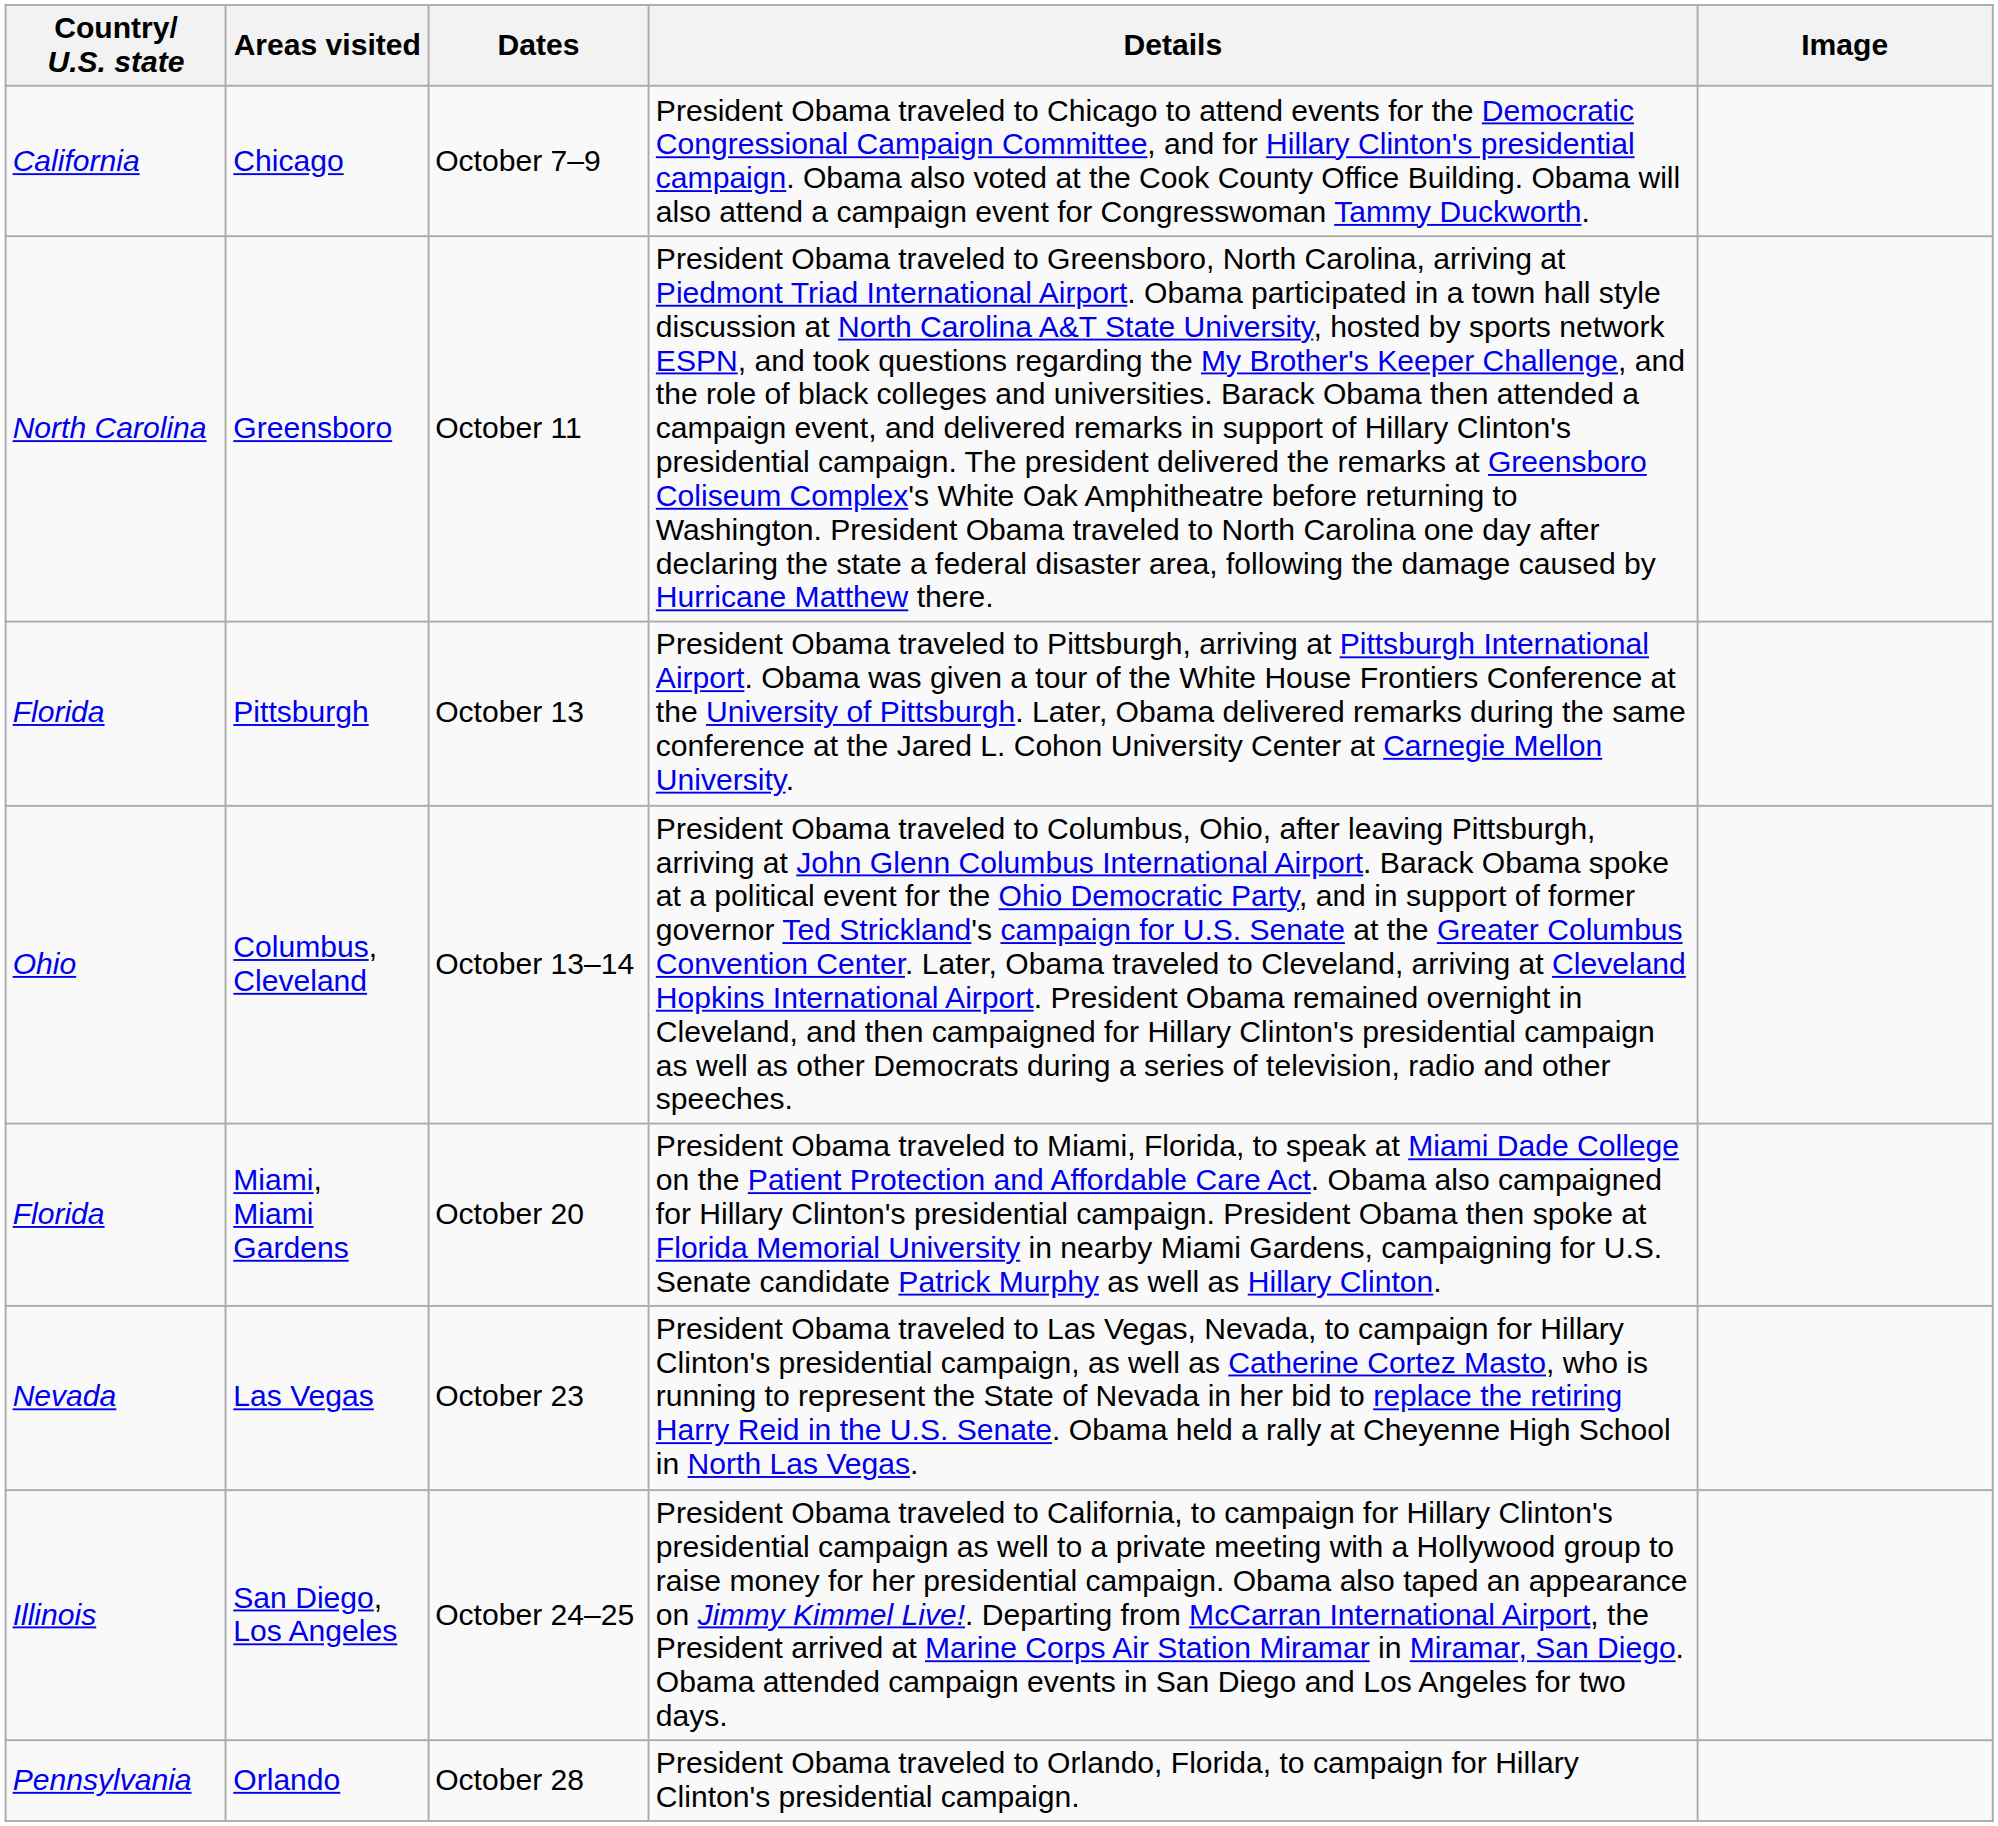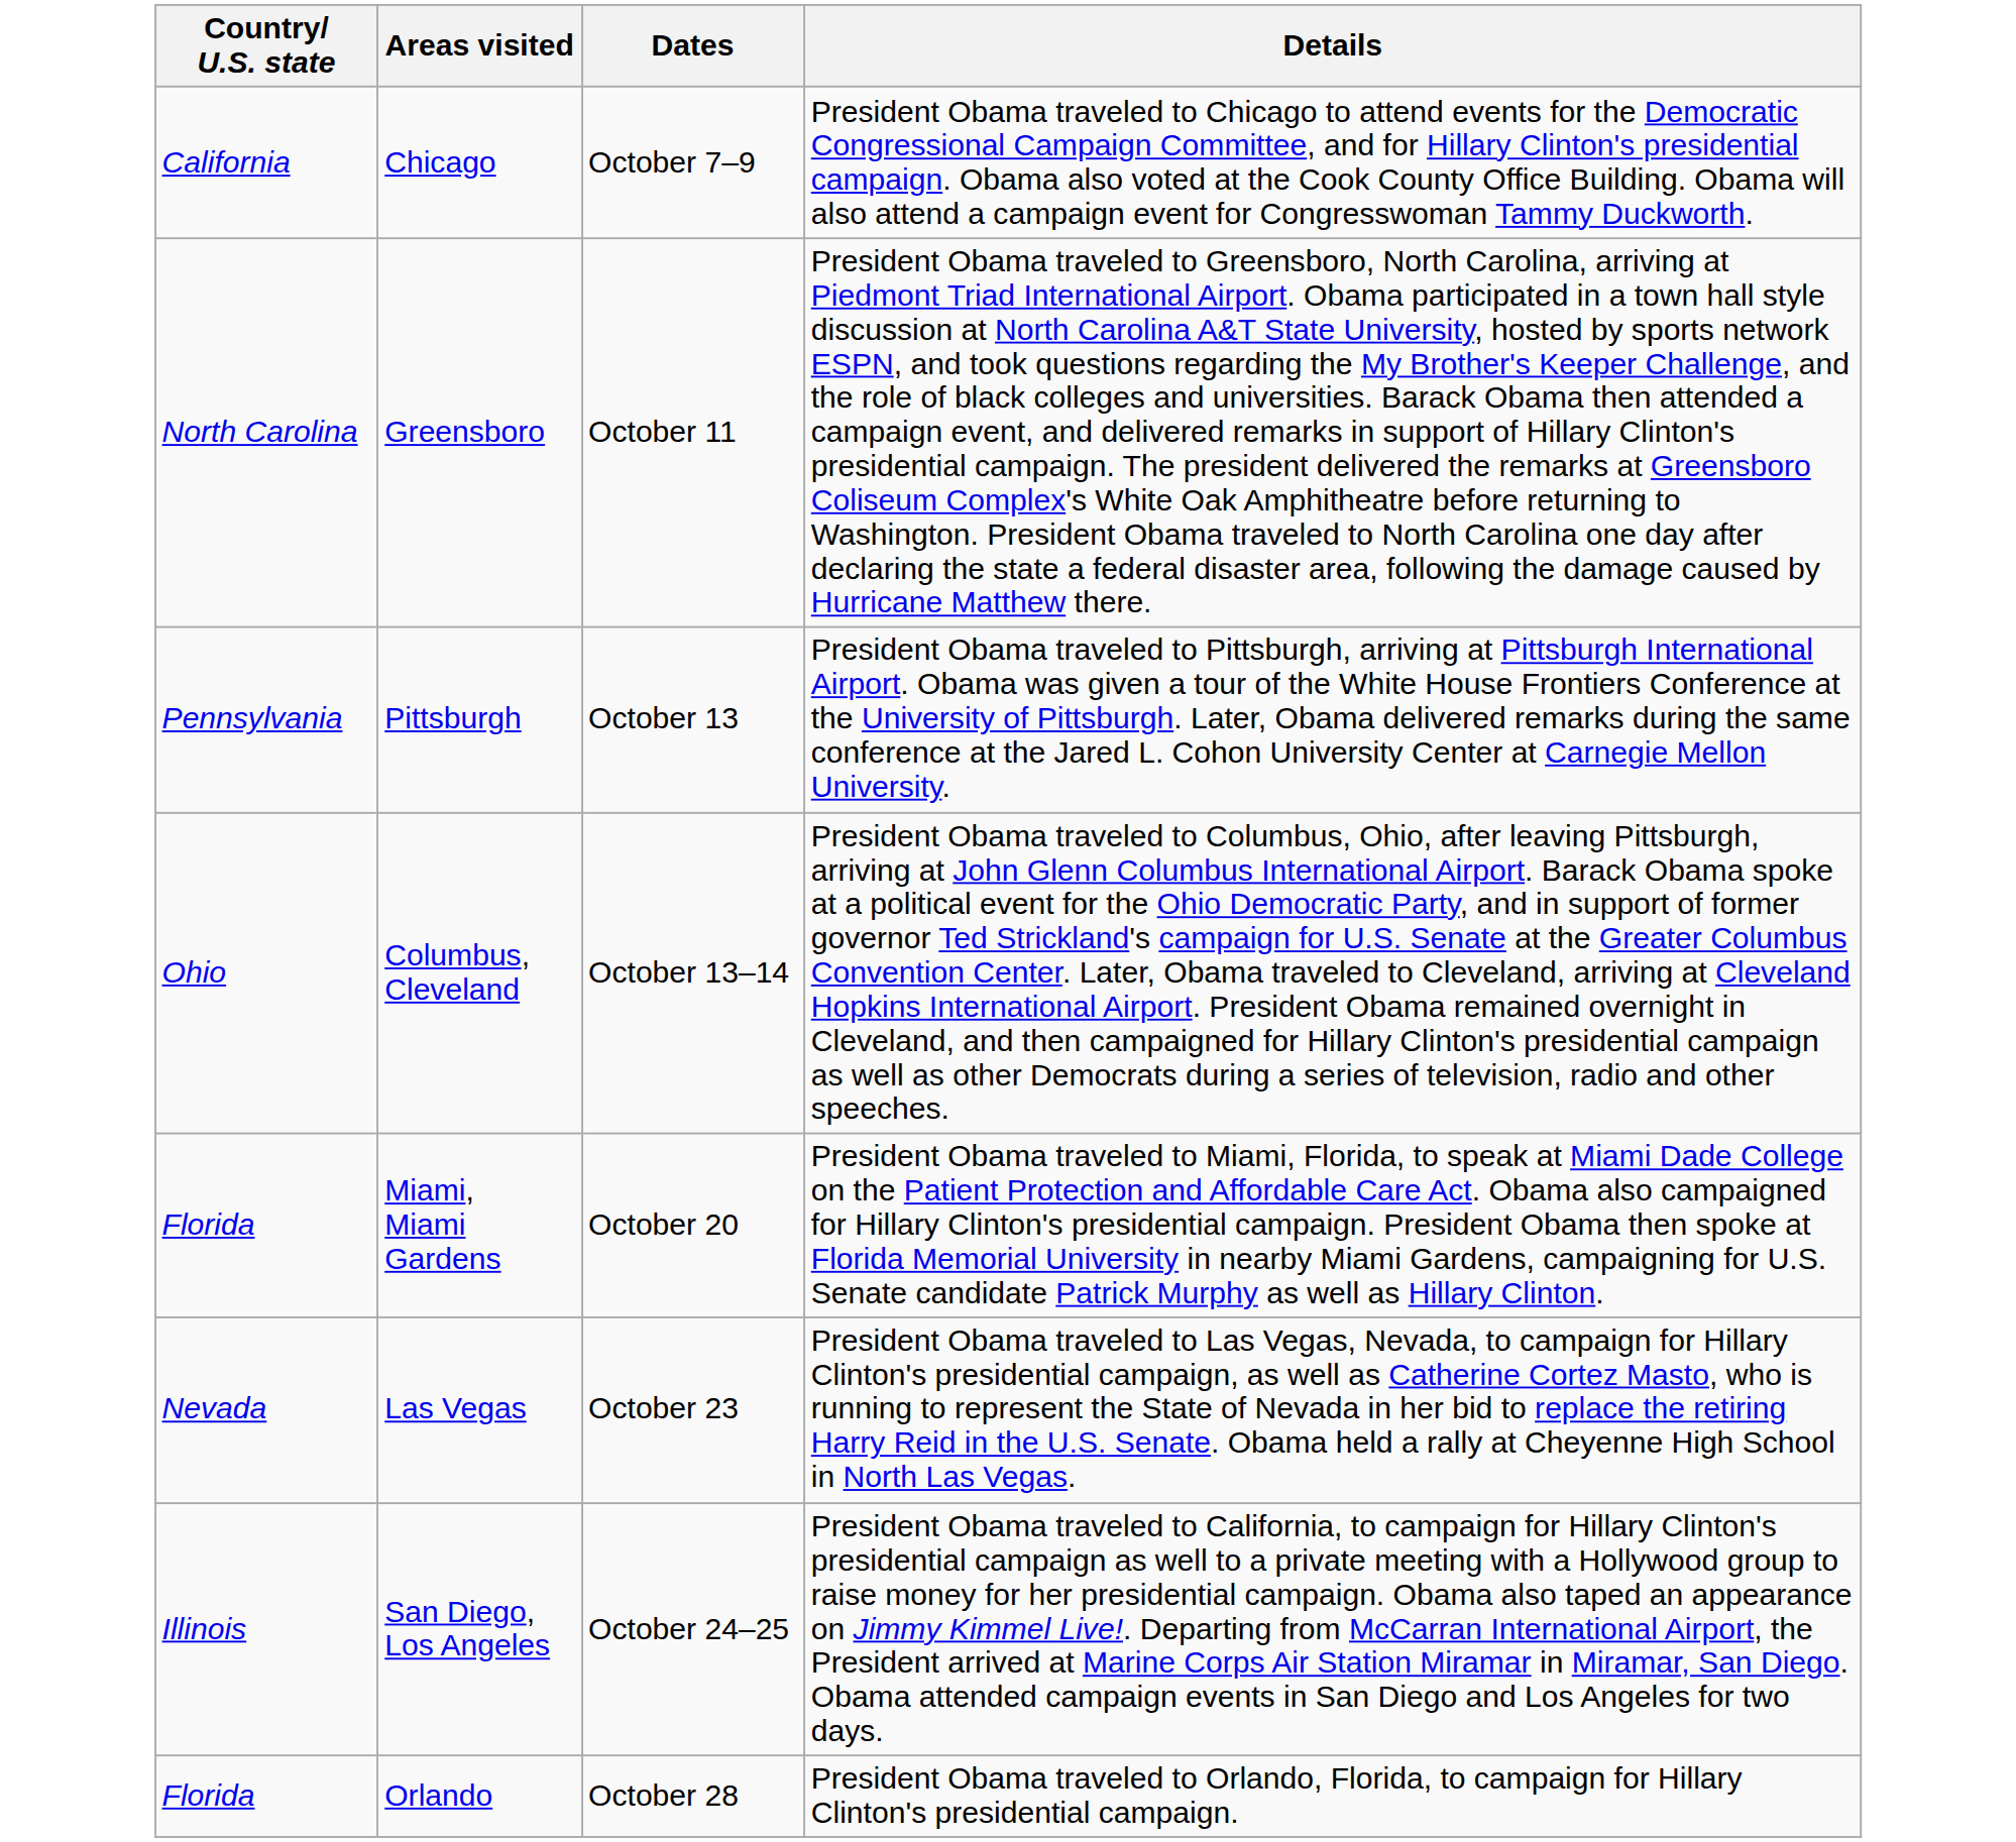- column: Image
Pittsburgh | Country/ U.S. state: Florida -> Pennsylvania
Orlando | Country/ U.S. state: Pennsylvania -> Florida
